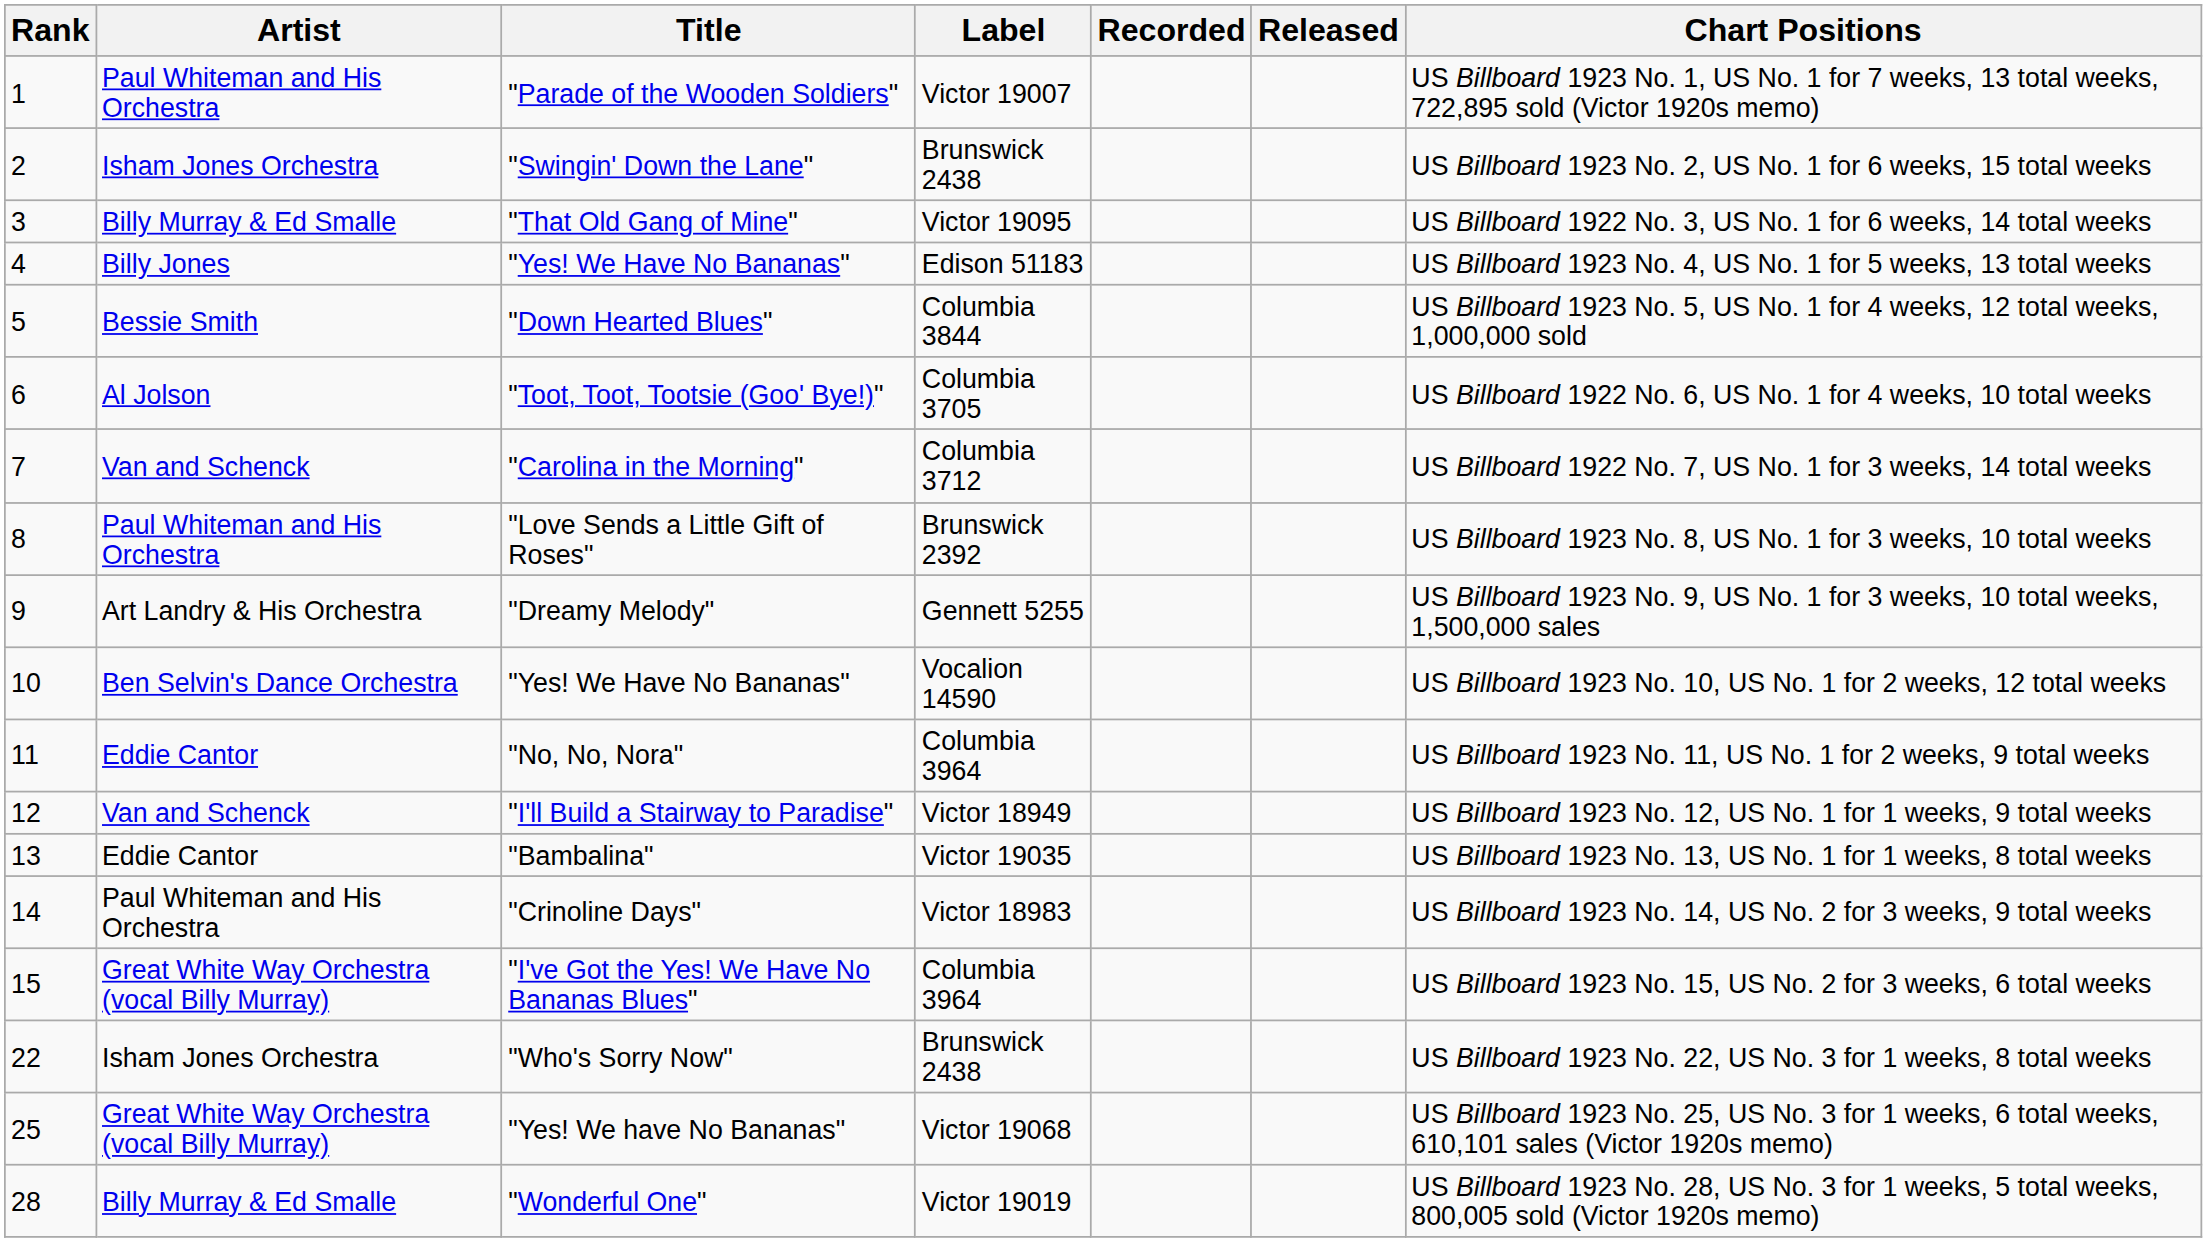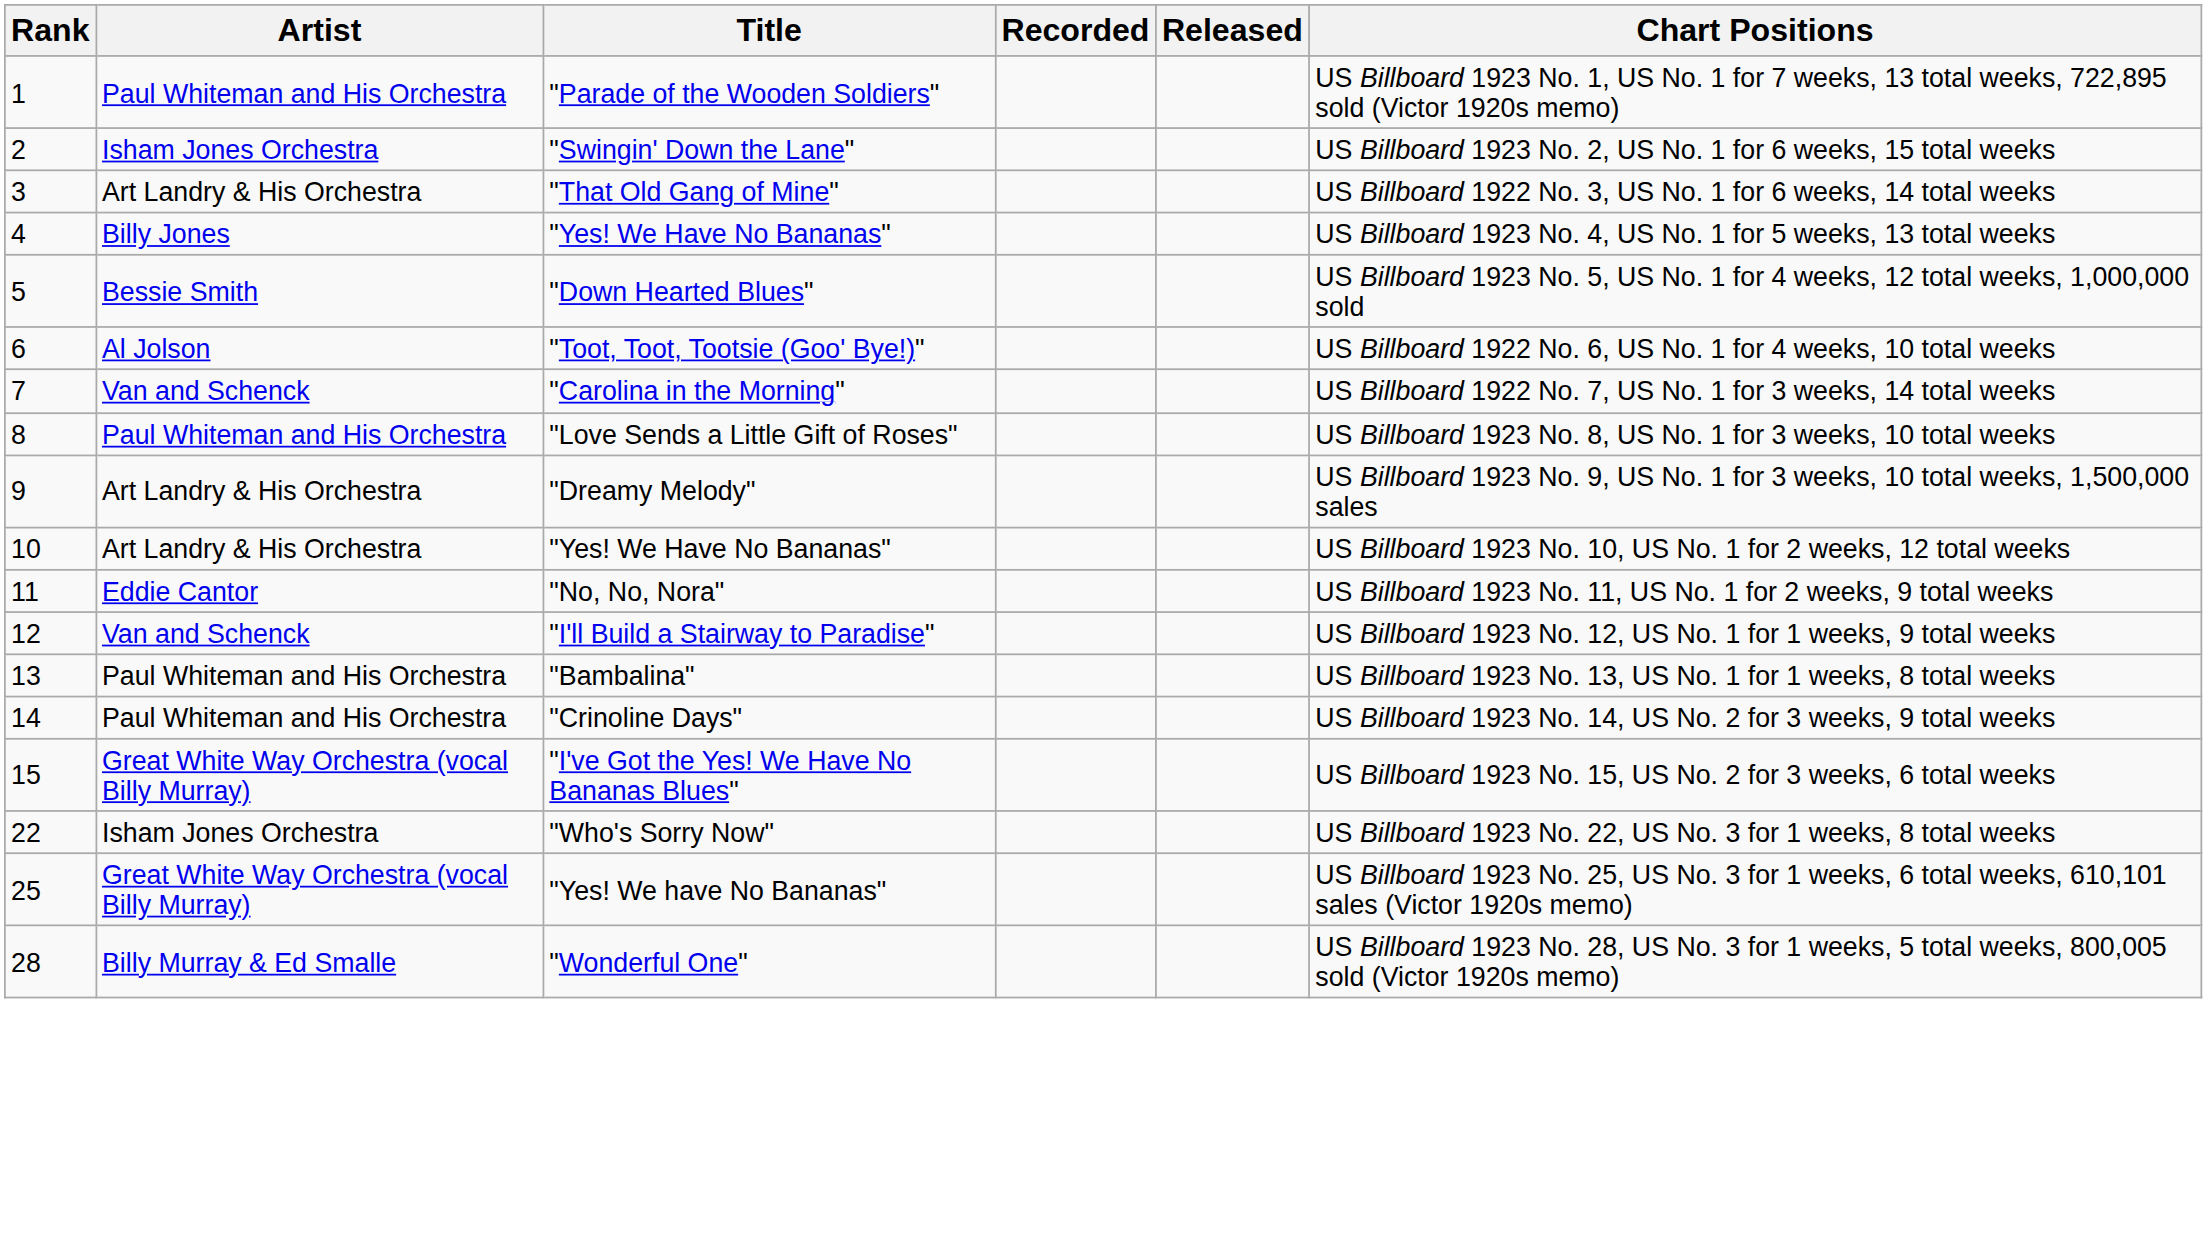- column: Label | Victor 19007 | Brunswick 2438 | Victor 19095 | Edison 51183 | Columbia 3844 | Columbia 3705 | Columbia 3712 | Brunswick 2392 | Gennett 5255 | Vocalion 14590 | Columbia 3964 | Victor 18949 | Victor 19035 | Victor 18983 | Columbia 3964 | Brunswick 2438 | Victor 19068 | Victor 19019
"That Old Gang of Mine" | Artist: Billy Murray & Ed Smalle -> Art Landry & His Orchestra
10 / "Yes! We Have No Bananas" | Artist: Ben Selvin's Dance Orchestra -> Art Landry & His Orchestra
"Bambalina" | Artist: Eddie Cantor -> Paul Whiteman and His Orchestra
